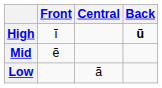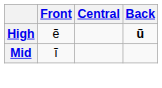High | Front: ĩ -> ẽ
Mid | Front: ẽ -> ĩ
- row: Low | ã
